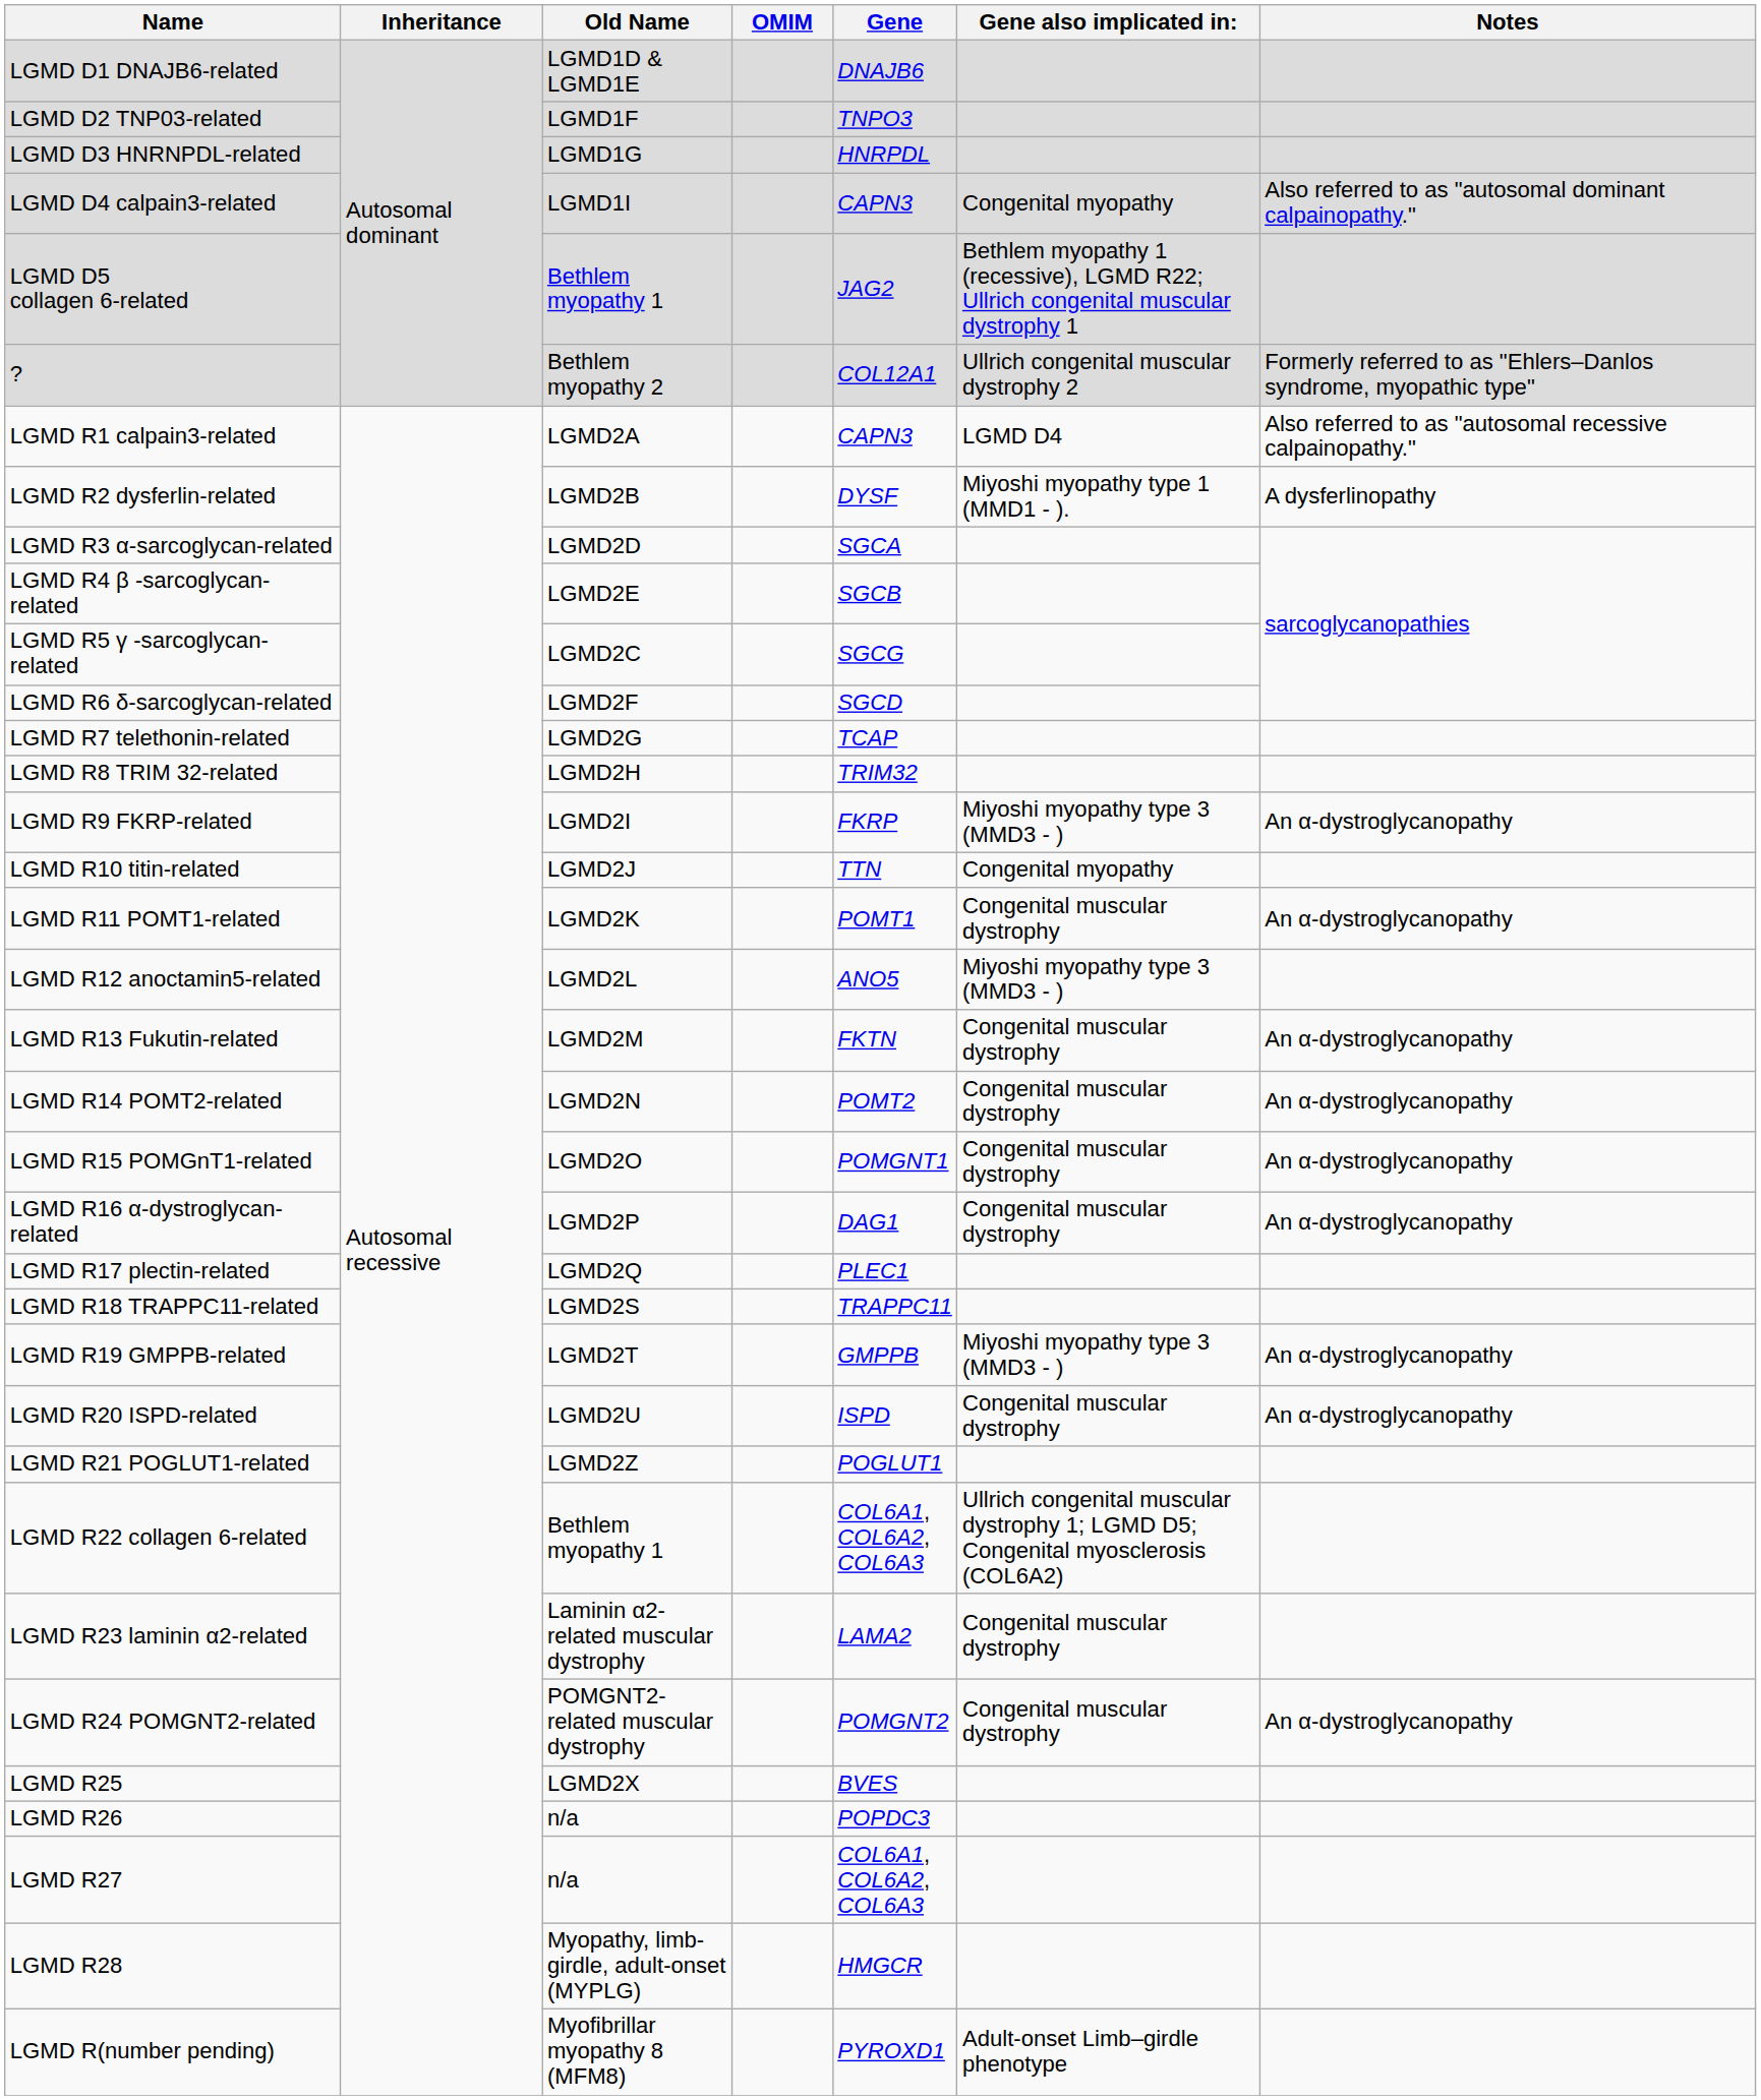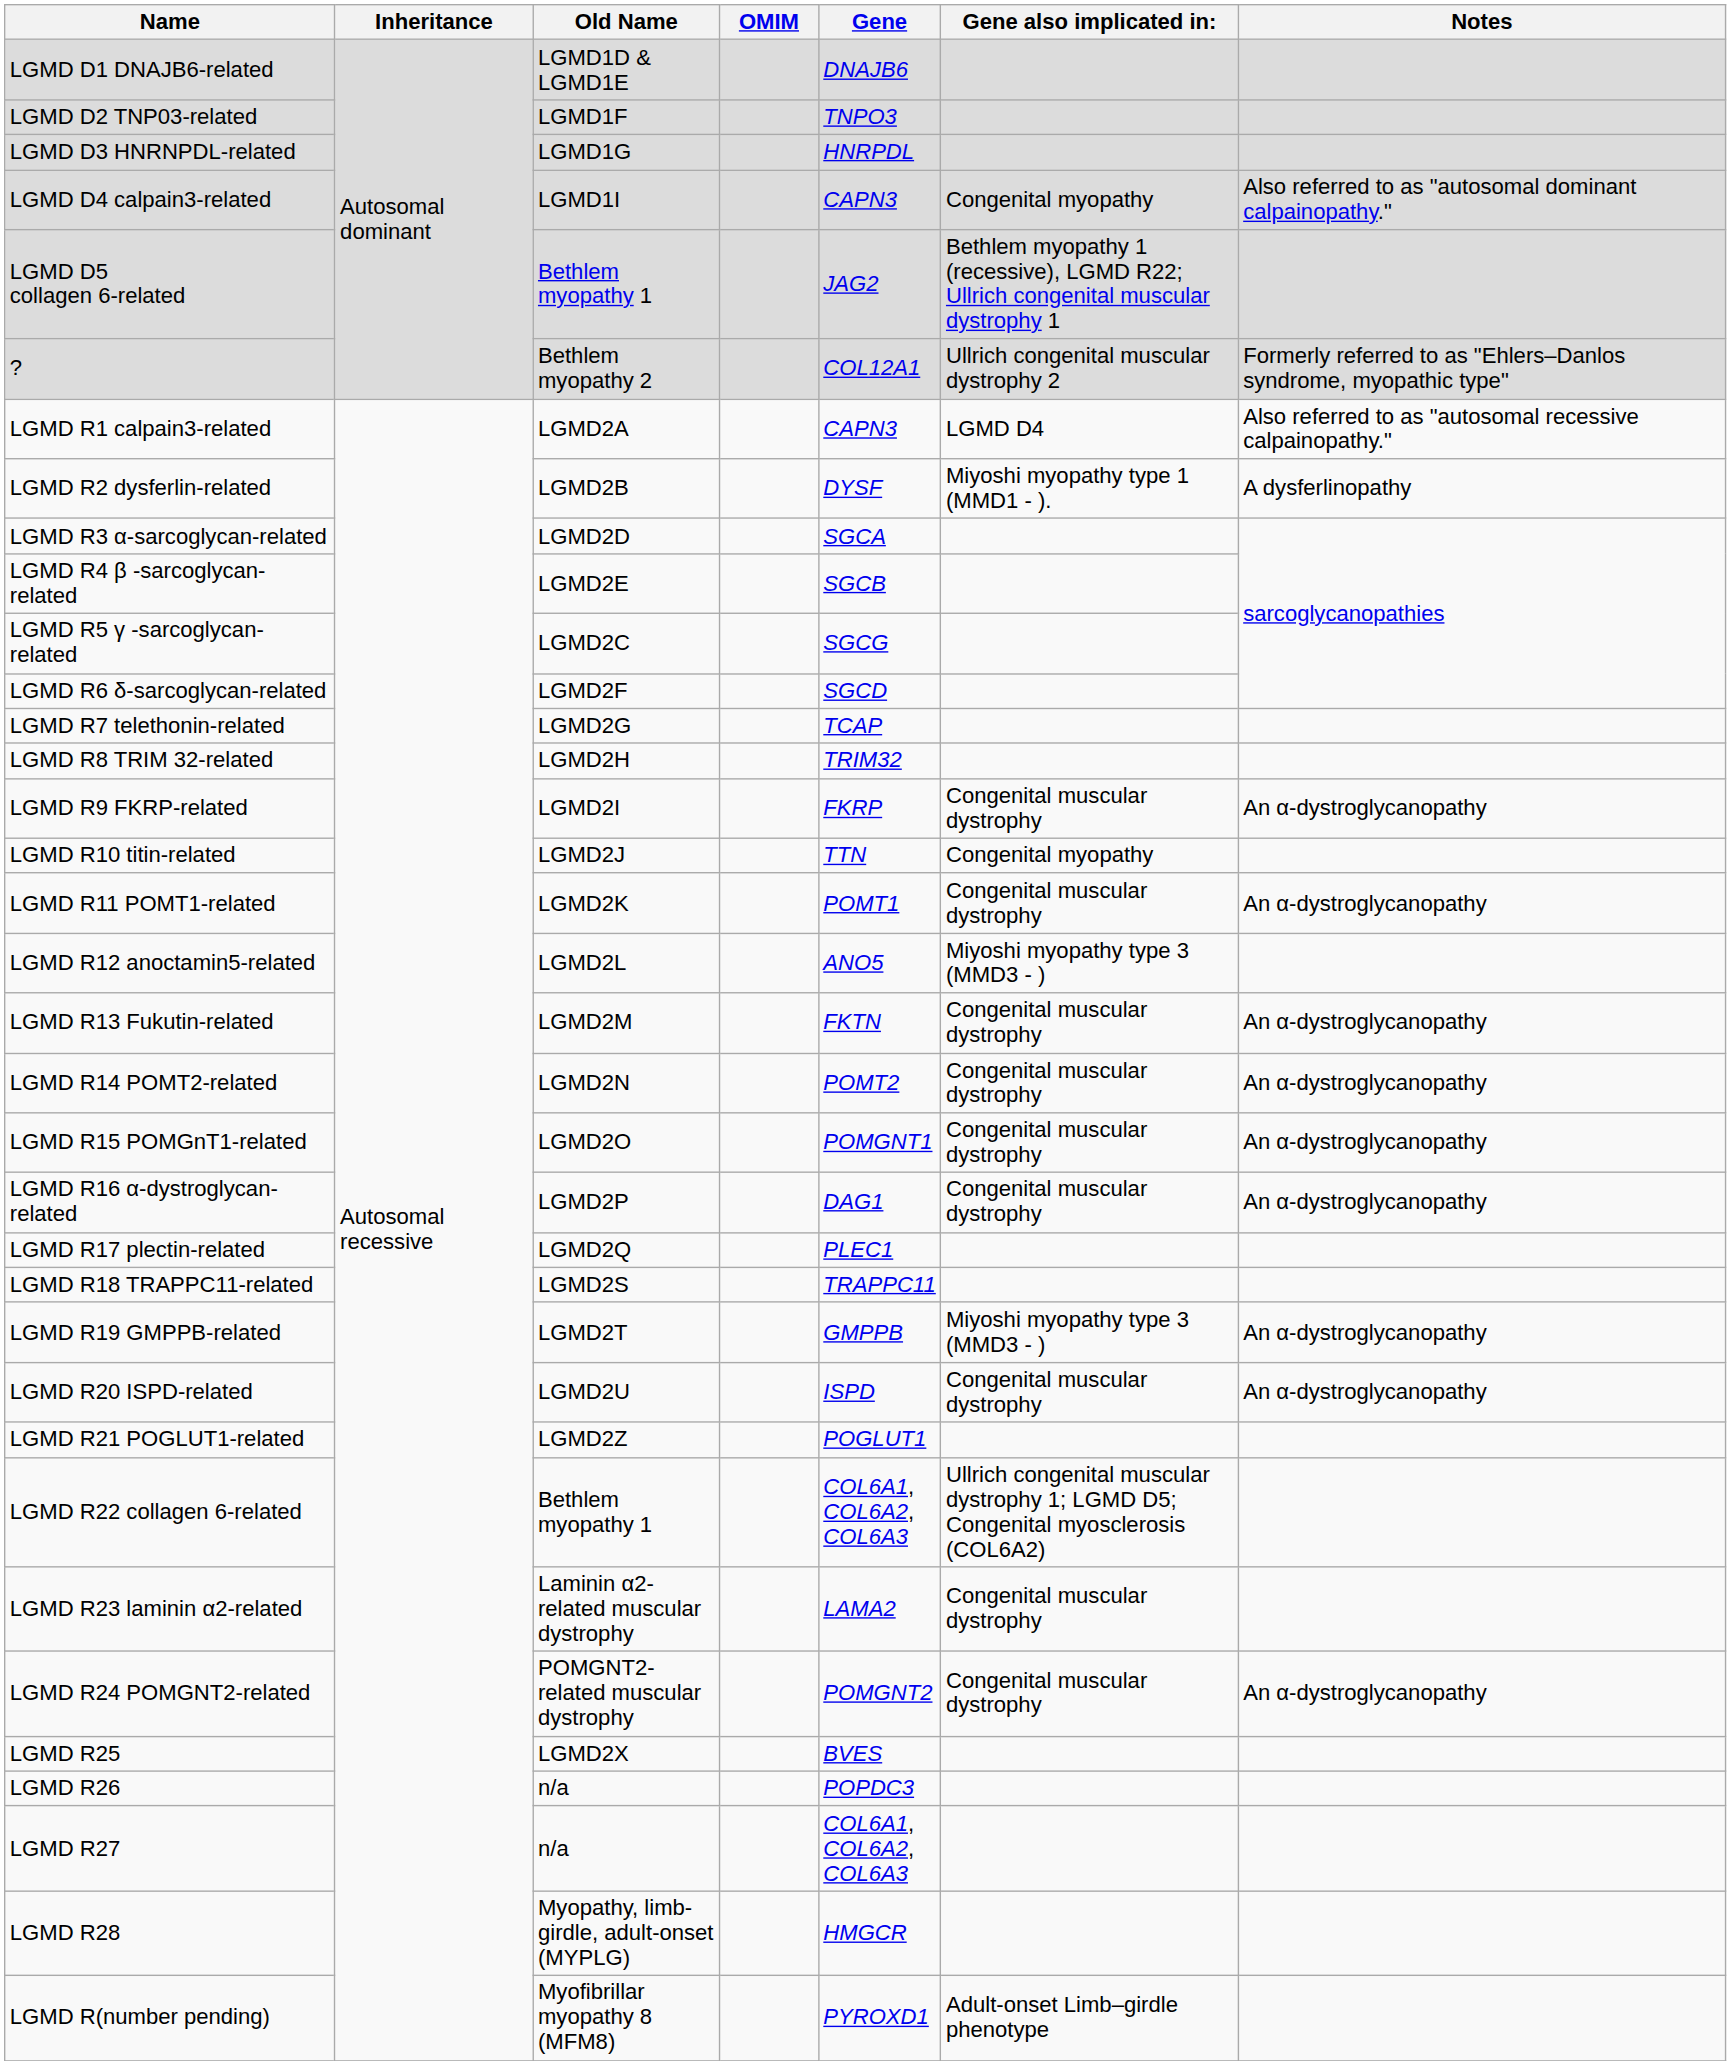LGMD R9 FKRP-related | Gene also implicated in:: Miyoshi myopathy type 3 (MMD3 - ) -> Congenital muscular dystrophy
